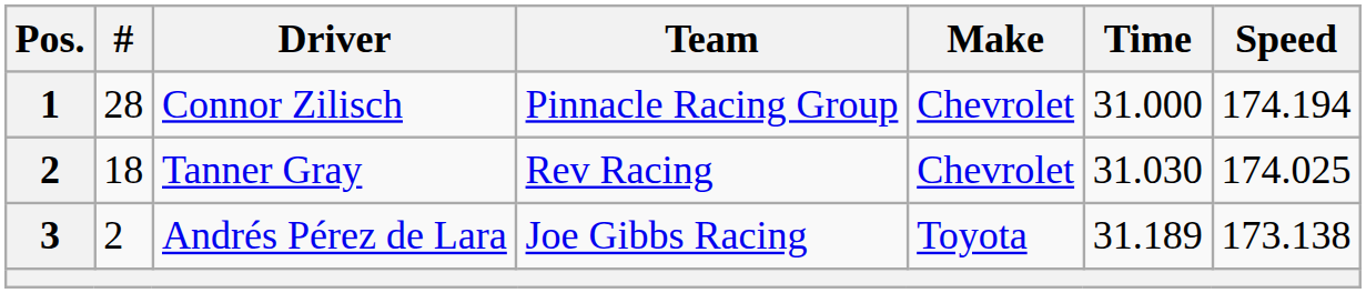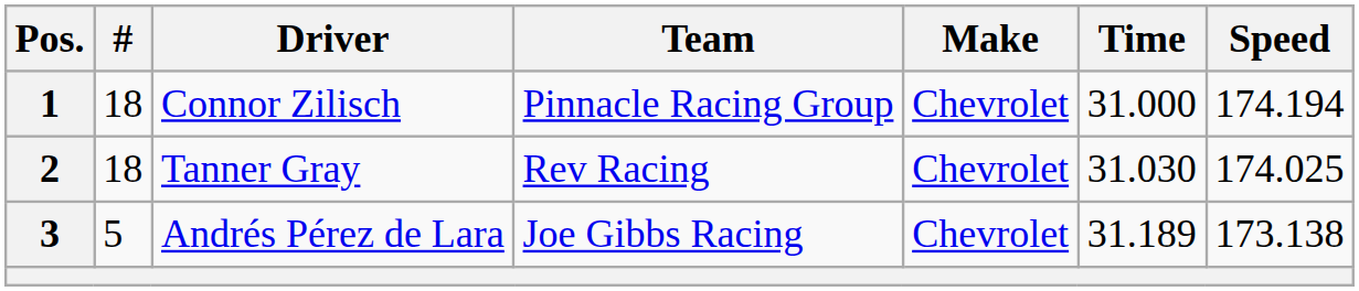Connor Zilisch | #: 28 -> 18
Andrés Pérez de Lara | #: 2 -> 5
Andrés Pérez de Lara | Make: Toyota -> Chevrolet
